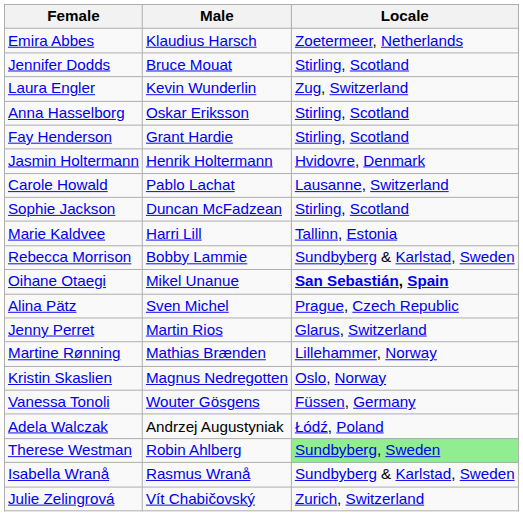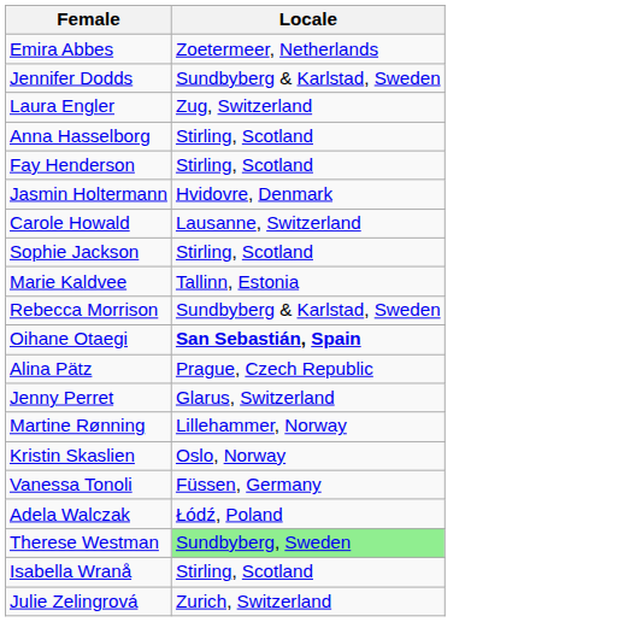- column: Male | Klaudius Harsch | Bruce Mouat | Kevin Wunderlin | Oskar Eriksson | Grant Hardie | Henrik Holtermann | Pablo Lachat | Duncan McFadzean | Harri Lill | Bobby Lammie | Mikel Unanue | Sven Michel | Martin Rios | Mathias Brænden | Magnus Nedregotten | Wouter Gösgens | Andrzej Augustyniak | Robin Ahlberg | Rasmus Wranå | Vít Chabičovský
Jennifer Dodds | Locale: Stirling, Scotland -> Sundbyberg & Karlstad, Sweden
Isabella Wranå | Locale: Sundbyberg & Karlstad, Sweden -> Stirling, Scotland
